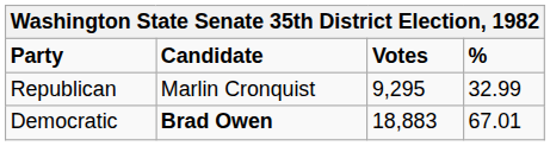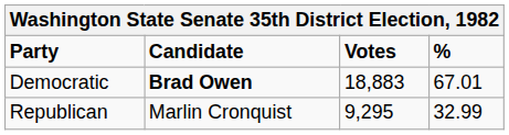rows swapped: Democratic <-> Republican
